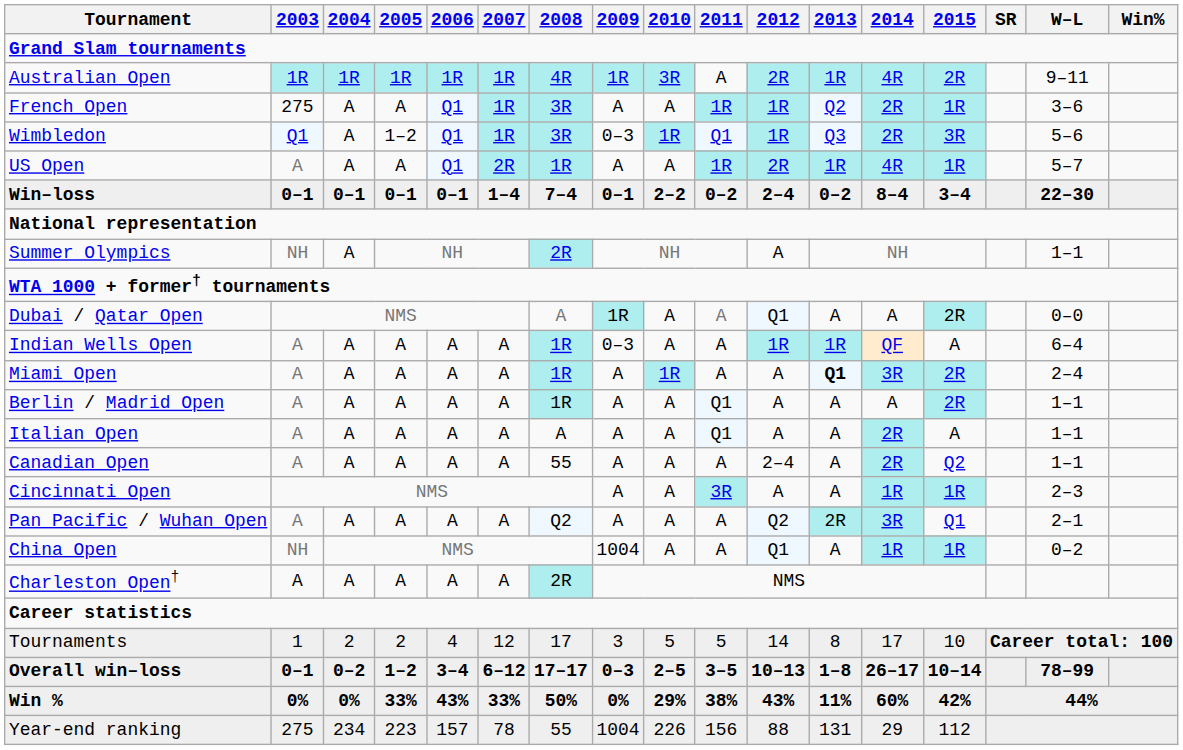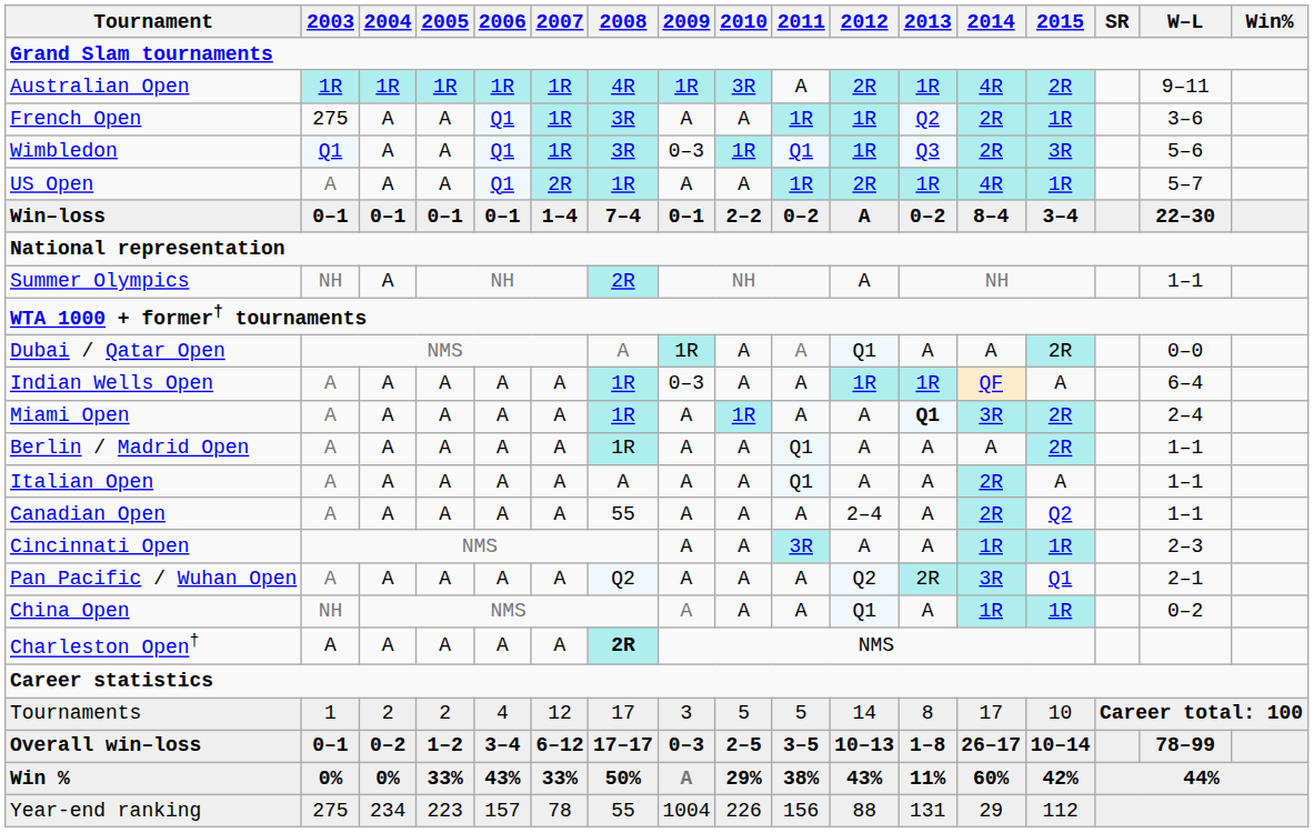Wimbledon | 2005: 1–2 -> A
Win–loss | 2012: 2–4 -> A
China Open | 2009: 1004 -> A
Charleston Open† | 2008: normal -> bold
Win % | 2009: 0% -> A
